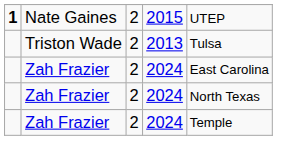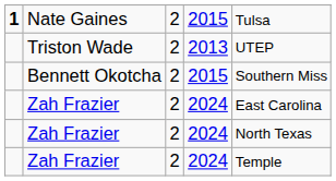Nate Gaines | column 5: UTEP -> Tulsa
Triston Wade | column 5: Tulsa -> UTEP
+ row: Bennett Okotcha | 2 | 2015 | Southern Miss
